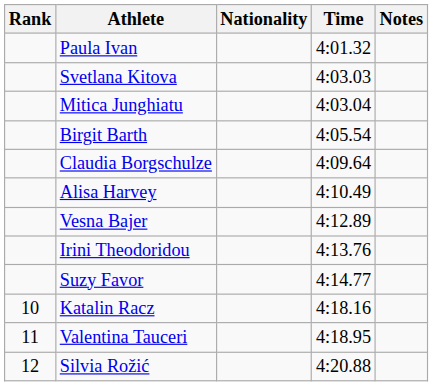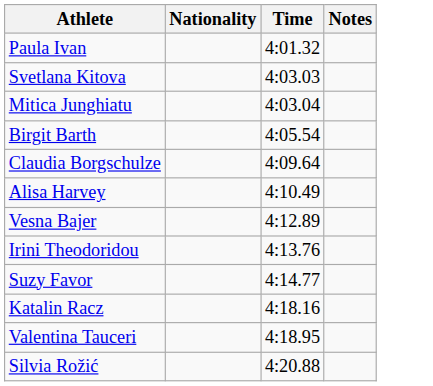- column: Rank | 10 | 11 | 12
